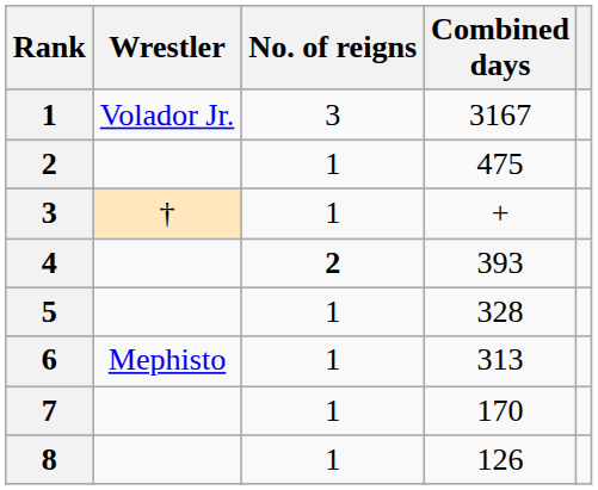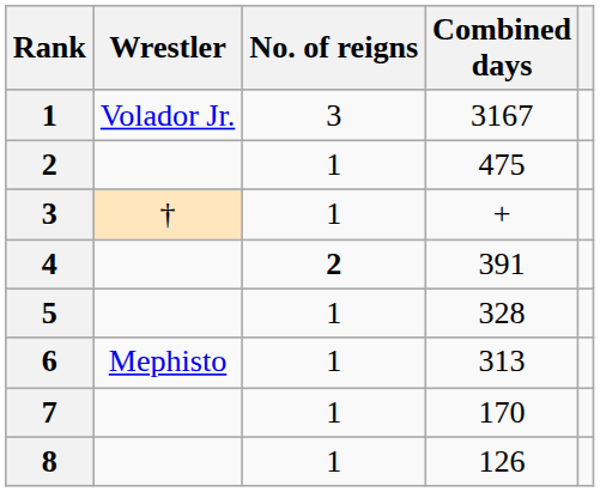4 | Combined days: 393 -> 391
